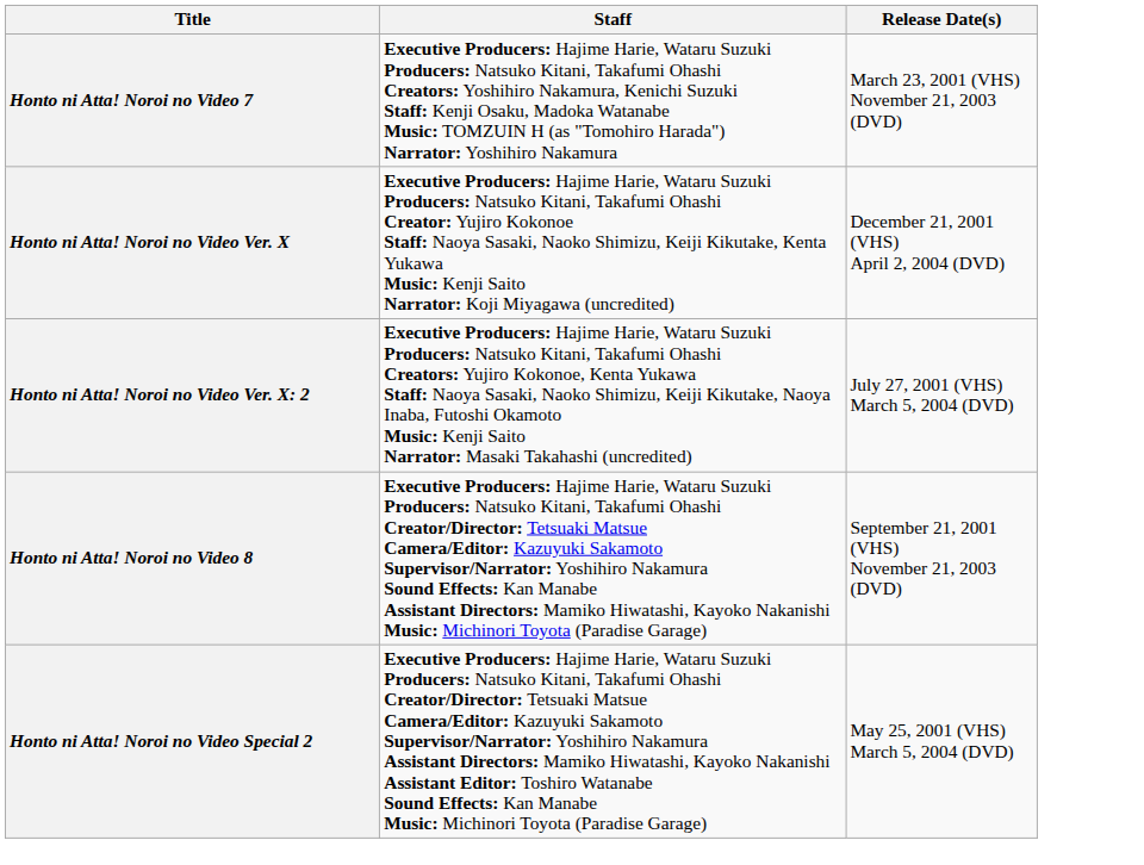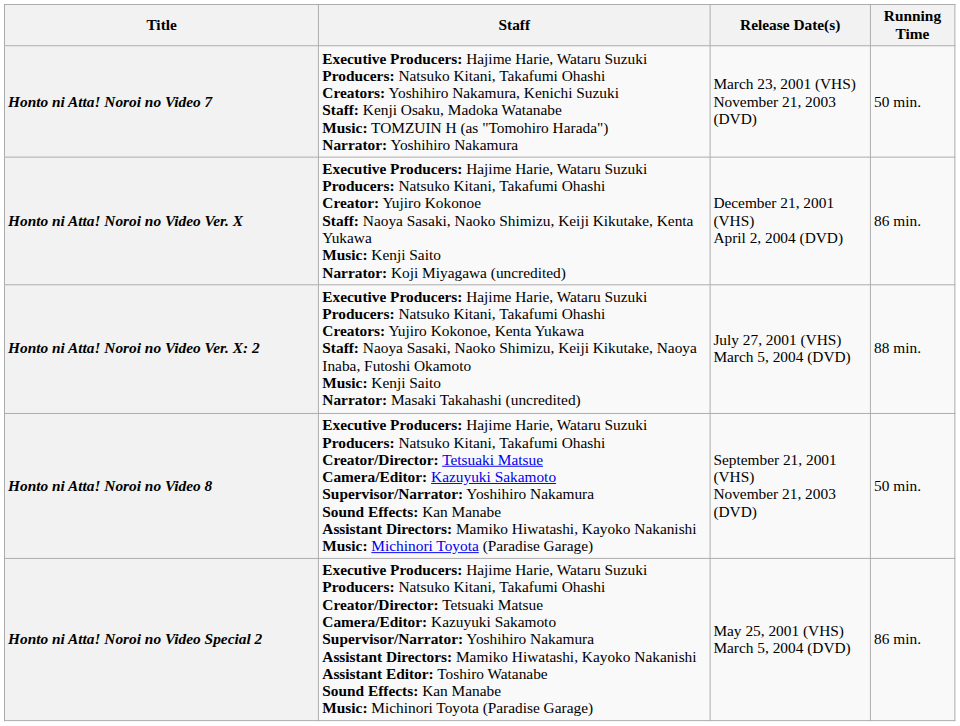+ column: Running Time | 50 min. | 86 min. | 88 min. | 50 min. | 86 min.
